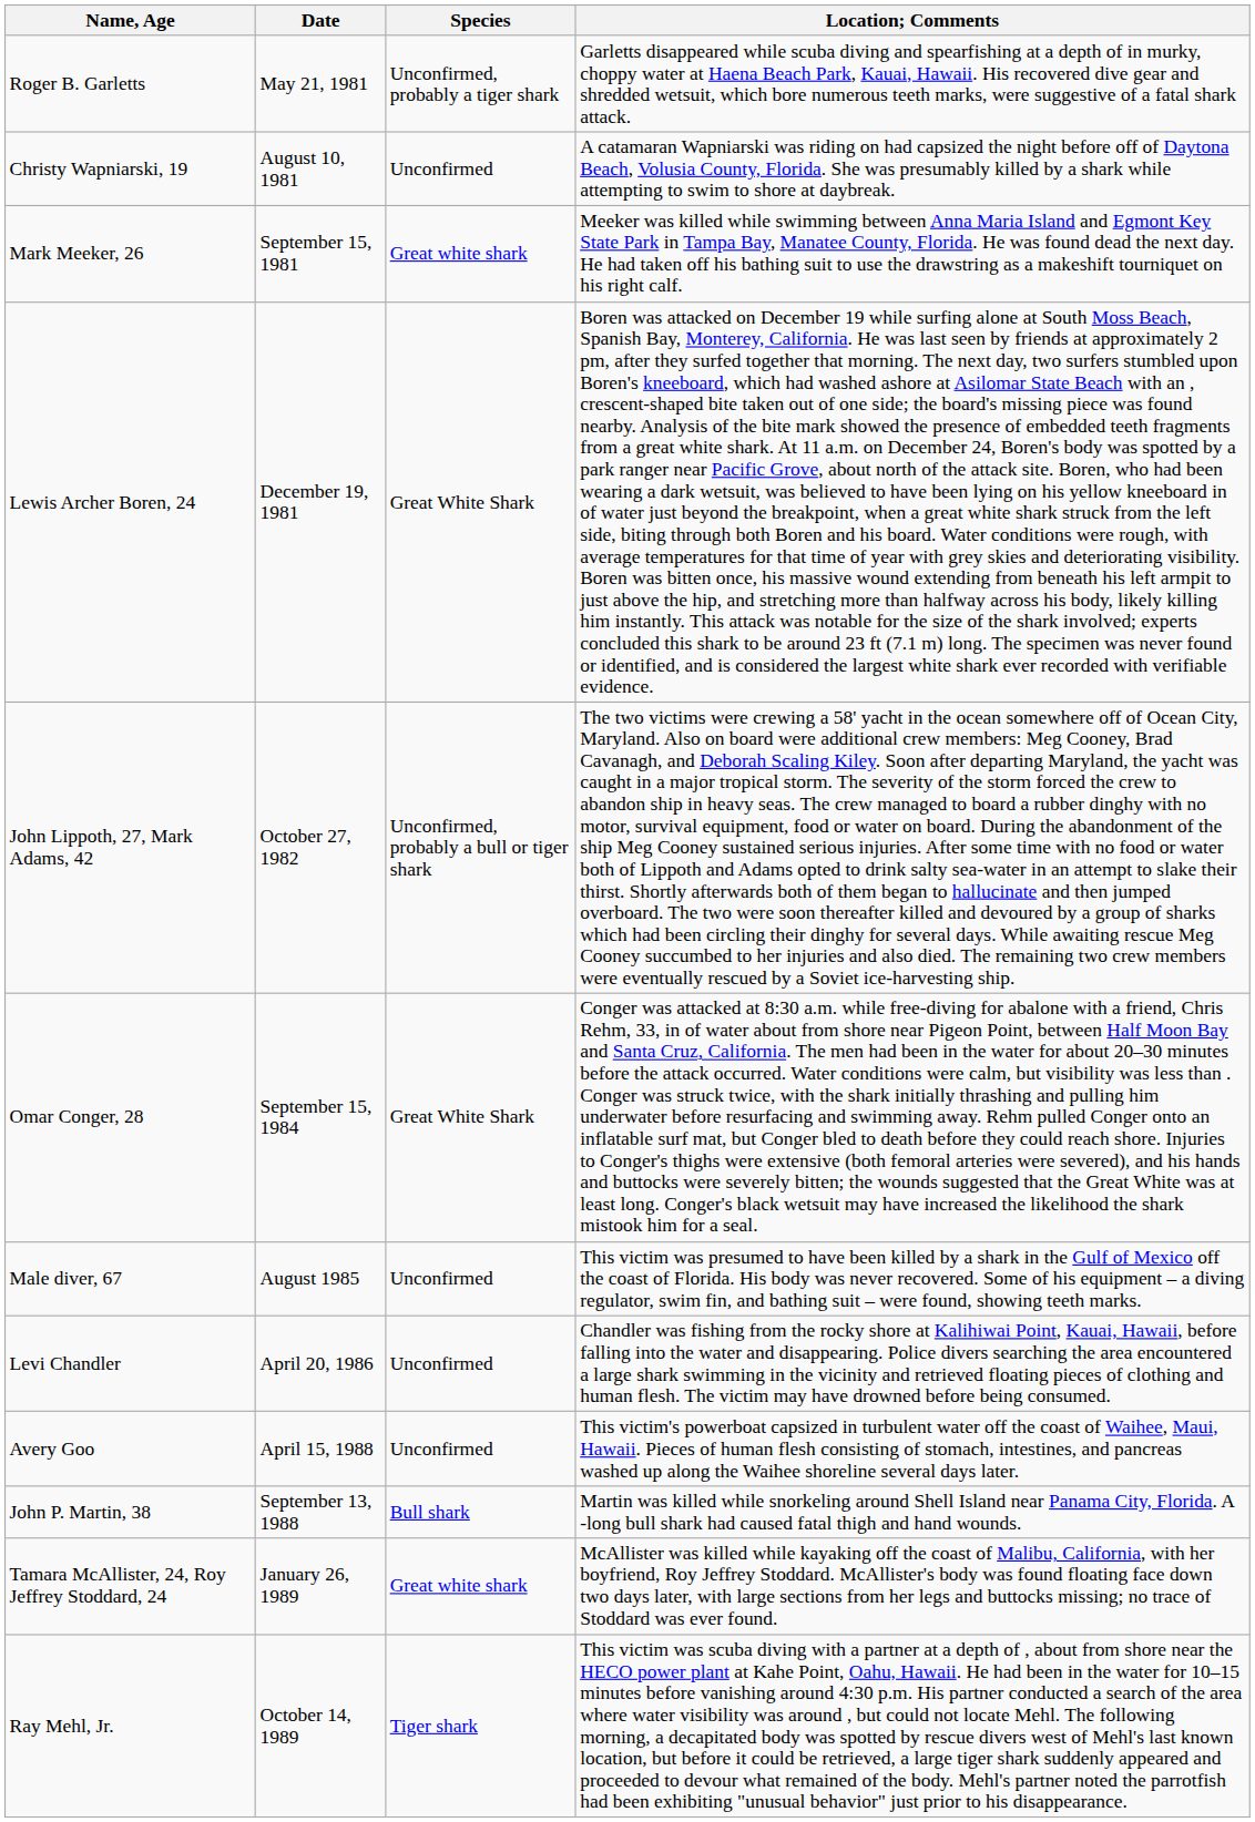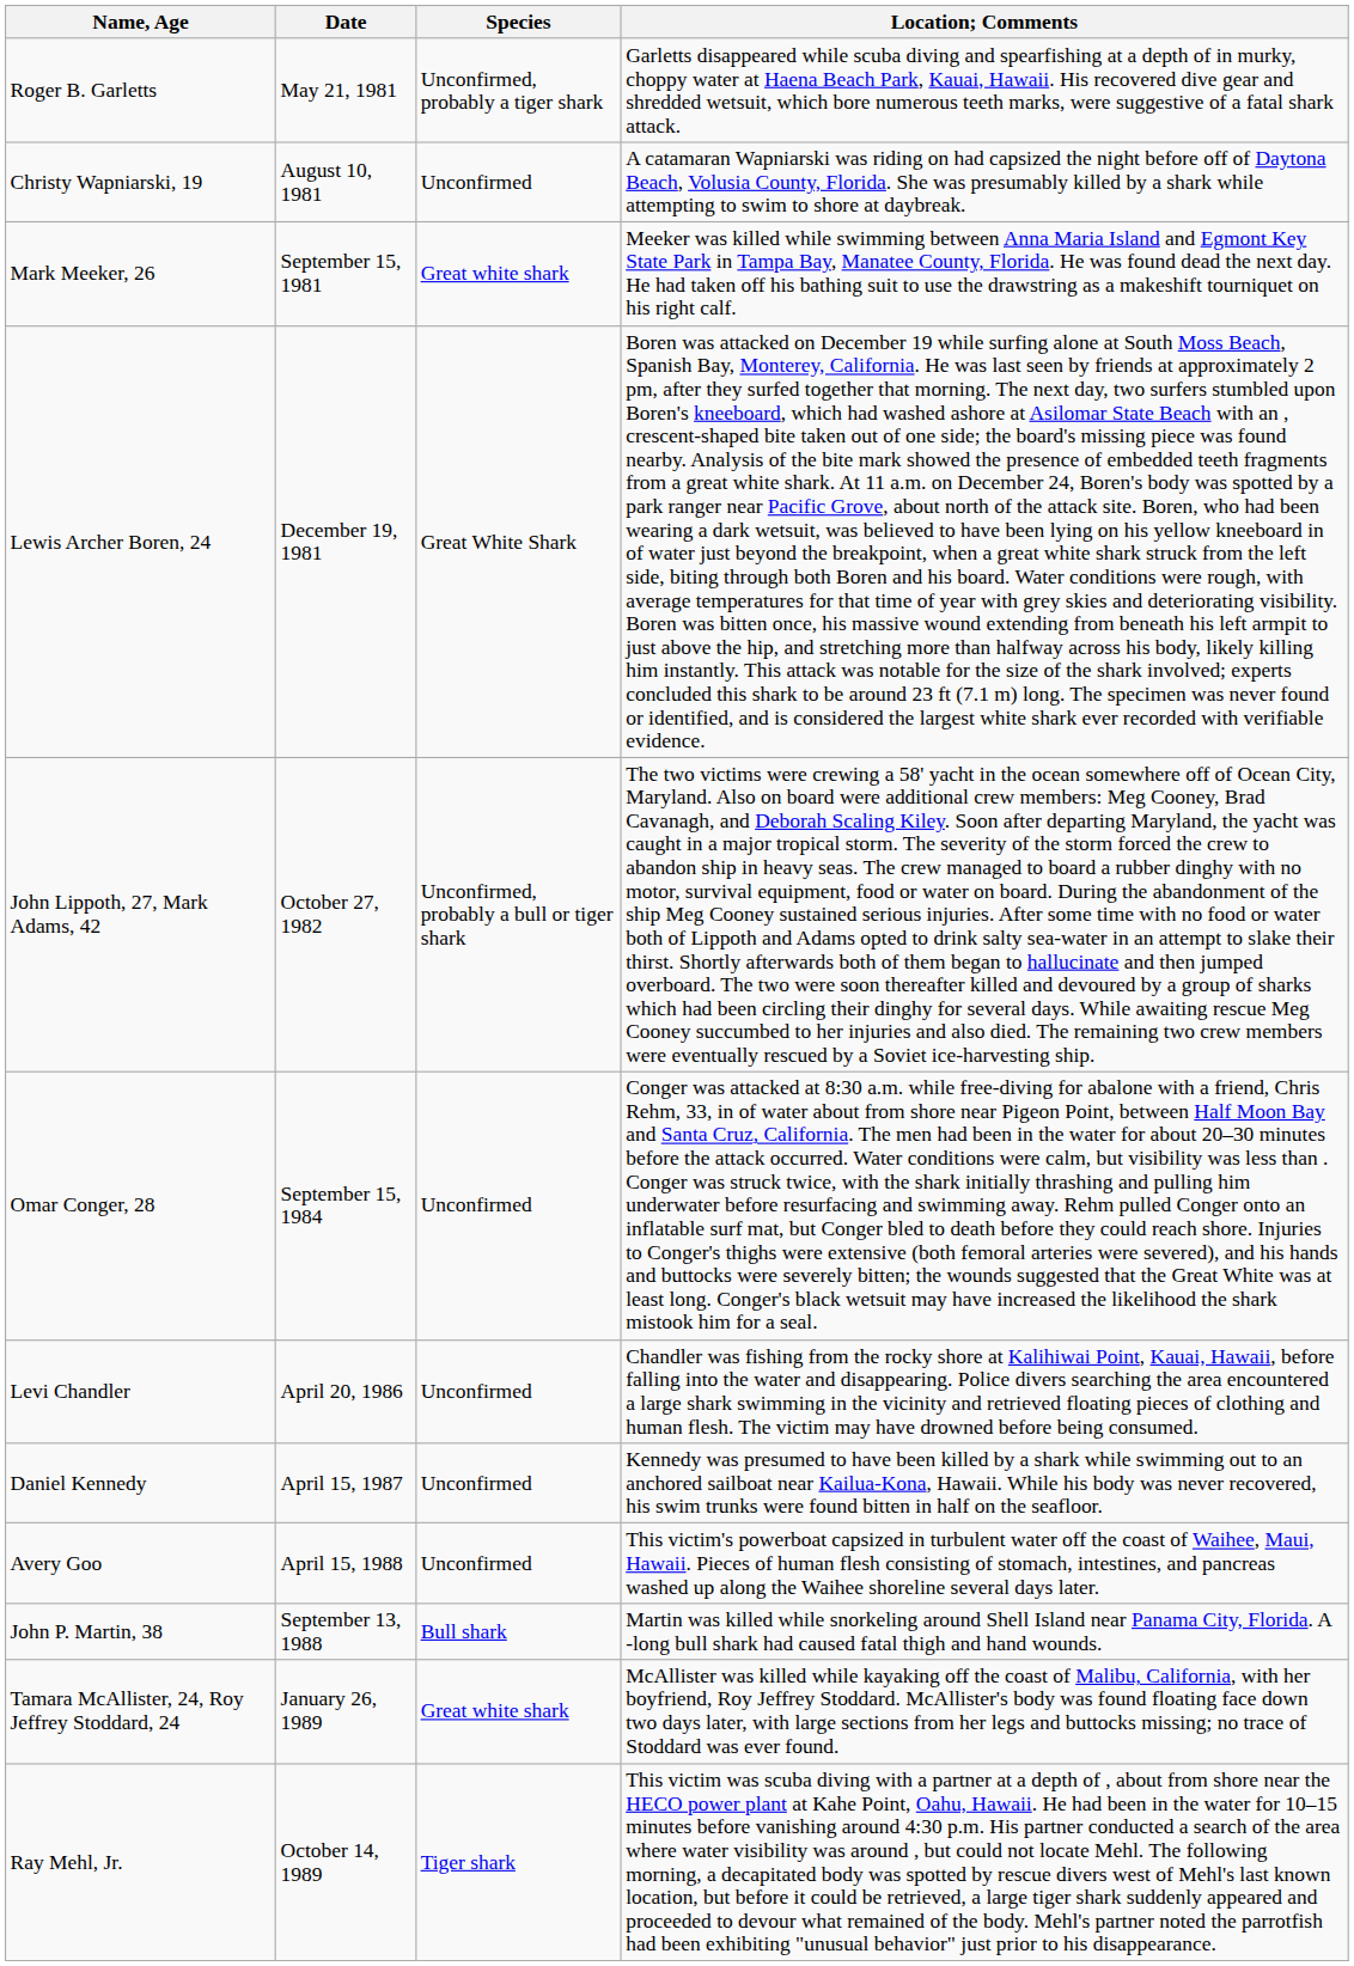Omar Conger, 28 | Species: Great White Shark -> Unconfirmed
- row: Male diver, 67 | August 1985 | Unconfirmed | This victim was presumed to have been killed by a shark in the Gulf of Mexico off the coast of Florida. His body was never recovered. Some of his equipment – a diving regulator, swim fin, and bathing suit – were found, showing teeth marks.
+ row: Daniel Kennedy | April 15, 1987 | Unconfirmed | Kennedy was presumed to have been killed by a shark while swimming out to an anchored sailboat near Kailua-Kona, Hawaii. While his body was never recovered, his swim trunks were found bitten in half on the seafloor.
